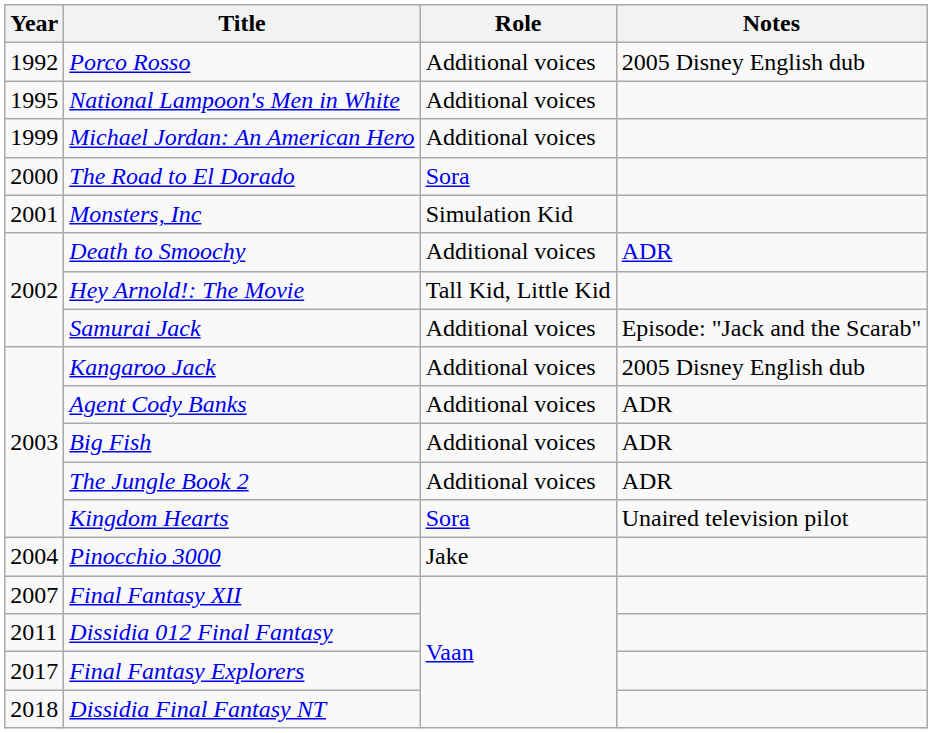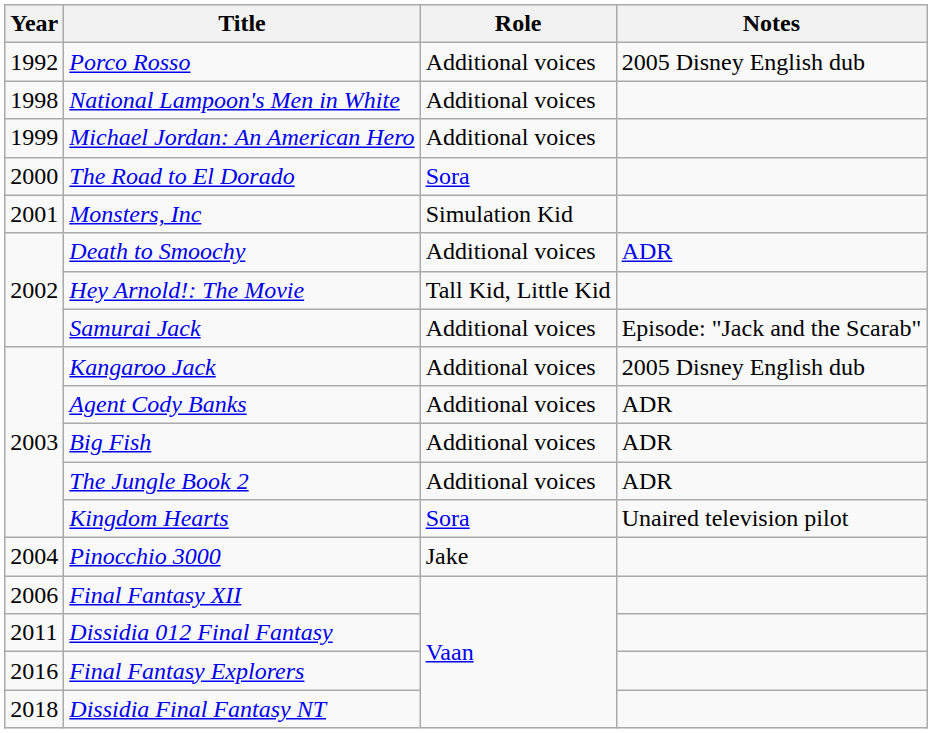National Lampoon's Men in White | Year: 1995 -> 1998
Final Fantasy XII | Year: 2007 -> 2006
Final Fantasy Explorers | Year: 2017 -> 2016
